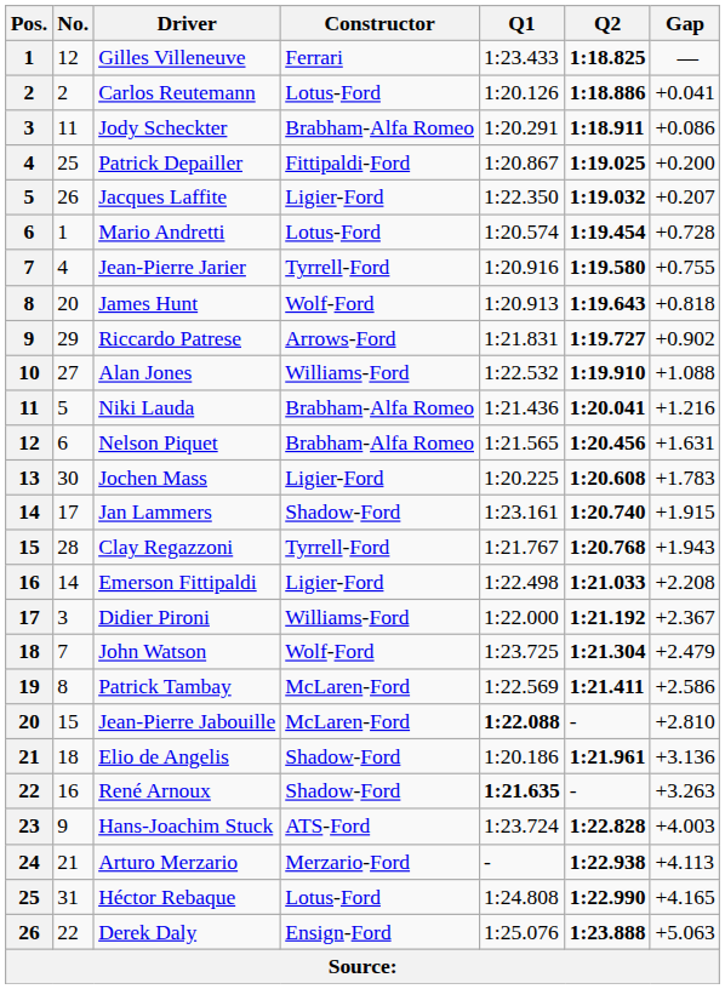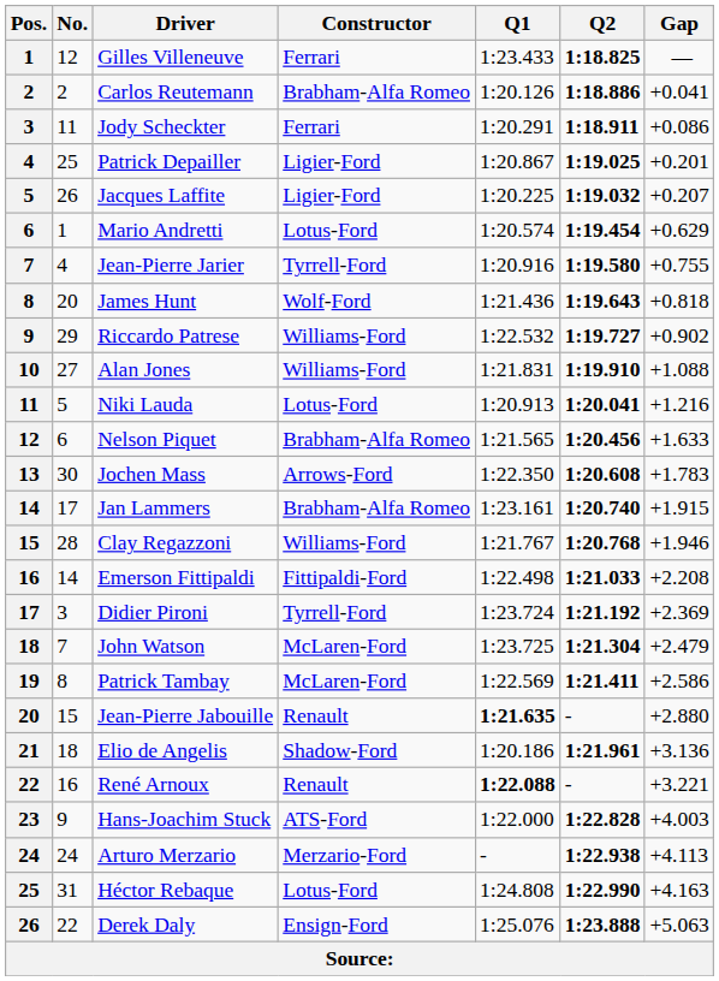Carlos Reutemann | Constructor: Lotus-Ford -> Brabham-Alfa Romeo
Jody Scheckter | Constructor: Brabham-Alfa Romeo -> Ferrari
Patrick Depailler | Constructor: Fittipaldi-Ford -> Ligier-Ford
Patrick Depailler | Gap: +0.200 -> +0.201
Jacques Laffite | Q1: 1:22.350 -> 1:20.225
Mario Andretti | Gap: +0.728 -> +0.629
James Hunt | Q1: 1:20.913 -> 1:21.436
Riccardo Patrese | Constructor: Arrows-Ford -> Williams-Ford
Riccardo Patrese | Q1: 1:21.831 -> 1:22.532
Alan Jones | Q1: 1:22.532 -> 1:21.831
Niki Lauda | Constructor: Brabham-Alfa Romeo -> Lotus-Ford
Niki Lauda | Q1: 1:21.436 -> 1:20.913
Nelson Piquet | Gap: +1.631 -> +1.633
Jochen Mass | Constructor: Ligier-Ford -> Arrows-Ford
Jochen Mass | Q1: 1:20.225 -> 1:22.350
Jan Lammers | Constructor: Shadow-Ford -> Brabham-Alfa Romeo
Clay Regazzoni | Constructor: Tyrrell-Ford -> Williams-Ford
Clay Regazzoni | Gap: +1.943 -> +1.946
Emerson Fittipaldi | Constructor: Ligier-Ford -> Fittipaldi-Ford
Didier Pironi | Constructor: Williams-Ford -> Tyrrell-Ford
Didier Pironi | Q1: 1:22.000 -> 1:23.724
Didier Pironi | Gap: +2.367 -> +2.369
John Watson | Constructor: Wolf-Ford -> McLaren-Ford
Jean-Pierre Jabouille | Constructor: McLaren-Ford -> Renault
Jean-Pierre Jabouille | Q1: 1:22.088 -> 1:21.635
Jean-Pierre Jabouille | Gap: +2.810 -> +2.880
René Arnoux | Constructor: Shadow-Ford -> Renault
René Arnoux | Q1: 1:21.635 -> 1:22.088
René Arnoux | Gap: +3.263 -> +3.221
Hans-Joachim Stuck | Q1: 1:23.724 -> 1:22.000
Arturo Merzario | No.: 21 -> 24
Héctor Rebaque | Gap: +4.165 -> +4.163
